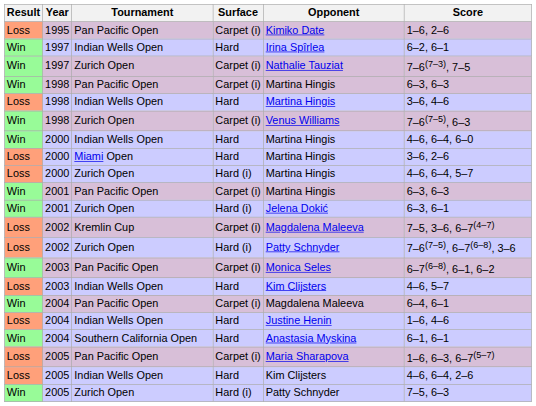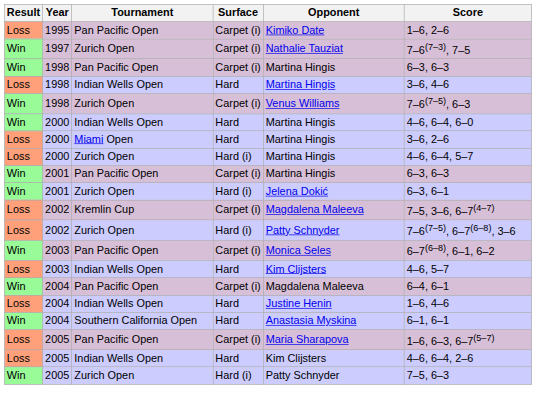- row: Win | 1997 | Indian Wells Open | Hard | Irina Spîrlea | 6–2, 6–1
